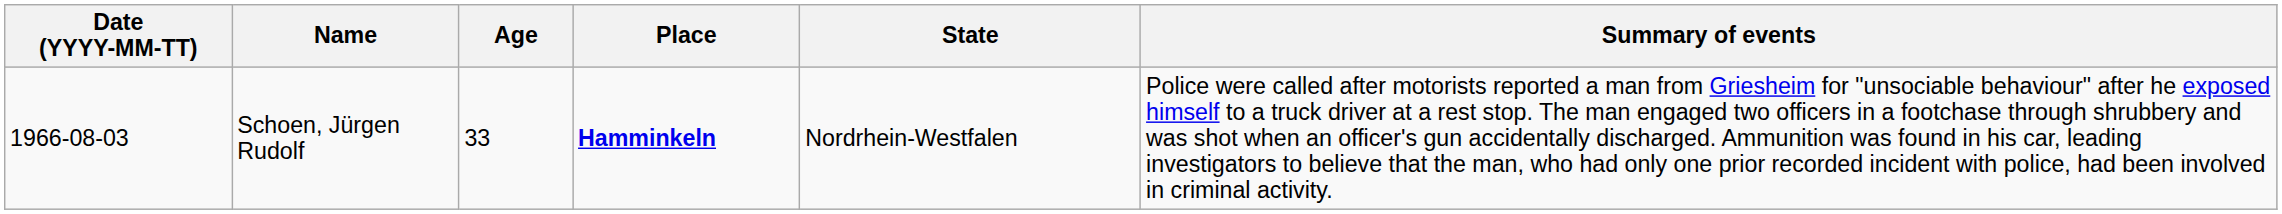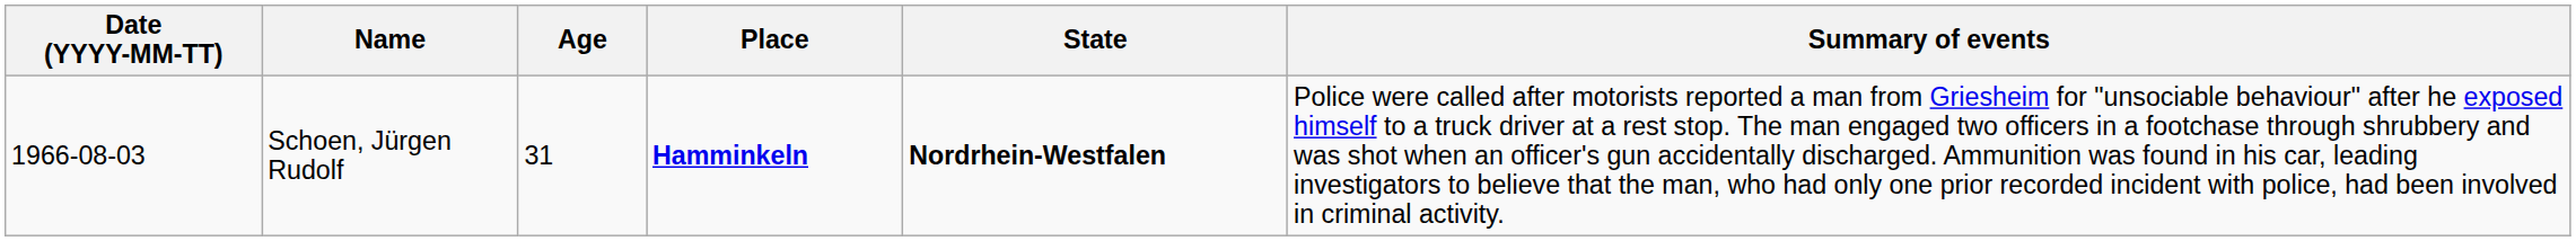Schoen, Jürgen Rudolf | Age: 33 -> 31
Schoen, Jürgen Rudolf | State: normal -> bold
